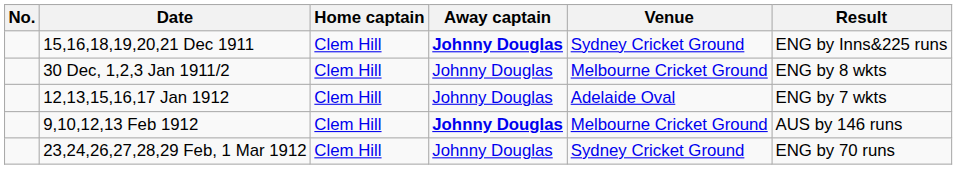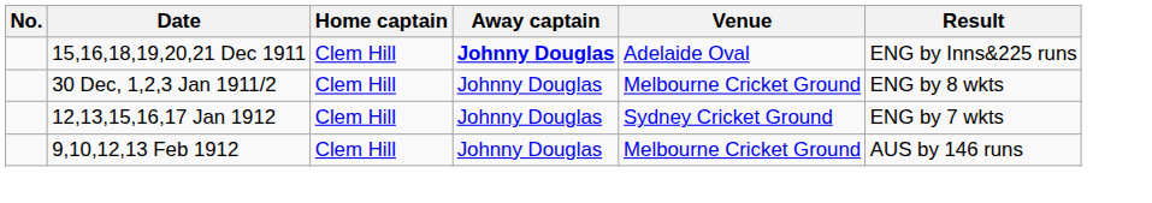15,16,18,19,20,21 Dec 1911 | Venue: Sydney Cricket Ground -> Adelaide Oval
12,13,15,16,17 Jan 1912 | Venue: Adelaide Oval -> Sydney Cricket Ground
9,10,12,13 Feb 1912 | Away captain: bold -> normal
- row: 23,24,26,27,28,29 Feb, 1 Mar 1912 | Clem Hill | Johnny Douglas | Sydney Cricket Ground | ENG by 70 runs
